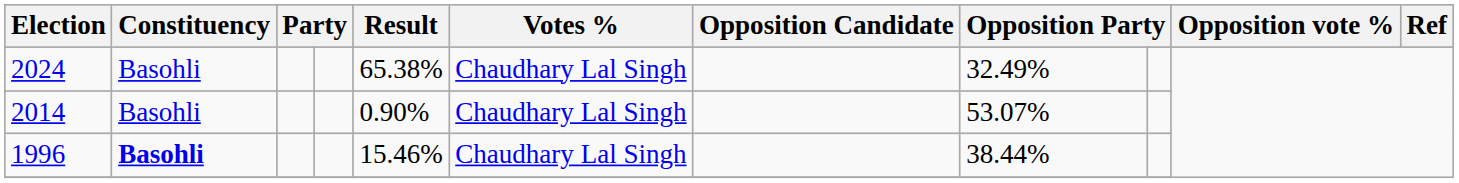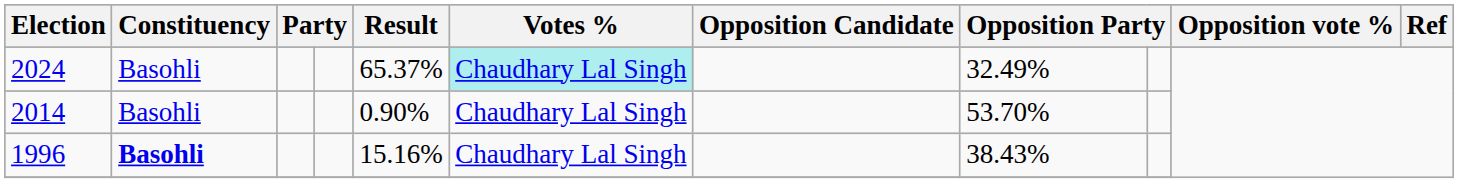2024 | Result: 65.38% -> 65.37%
2024 | Votes %: no background -> paleturquoise background
2014 | column 8: 53.07% -> 53.70%
1996 | Result: 15.46% -> 15.16%
1996 | column 8: 38.44% -> 38.43%
